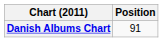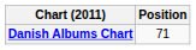Danish Albums Chart | Position: 91 -> 71
